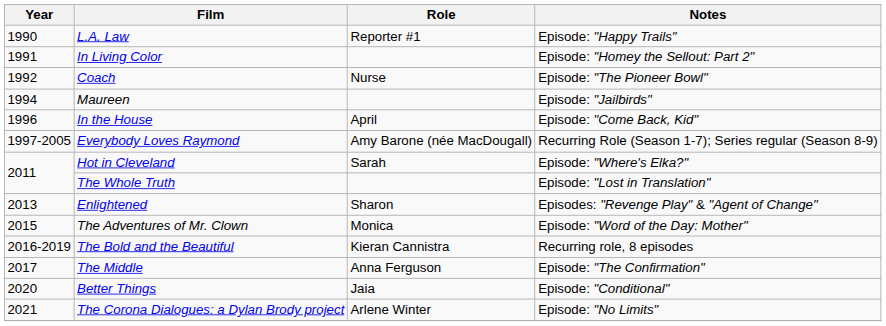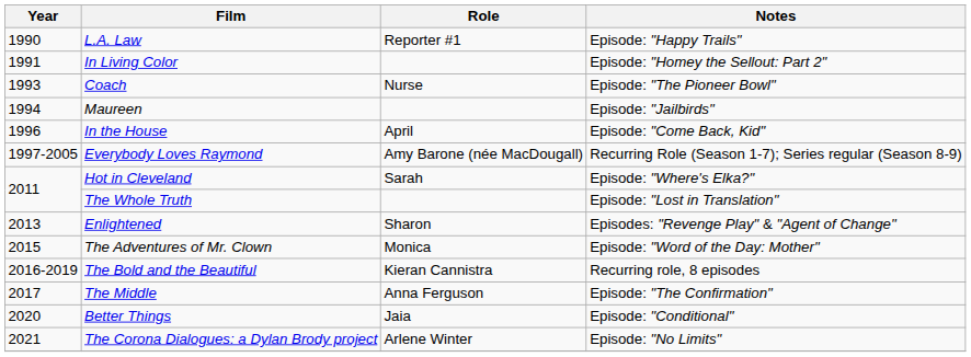Coach | Year: 1992 -> 1993
